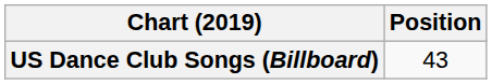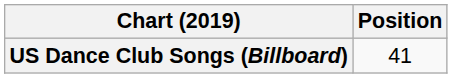US Dance Club Songs (Billboard) | Position: 43 -> 41
